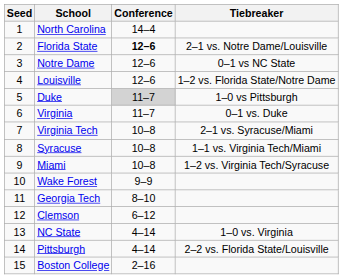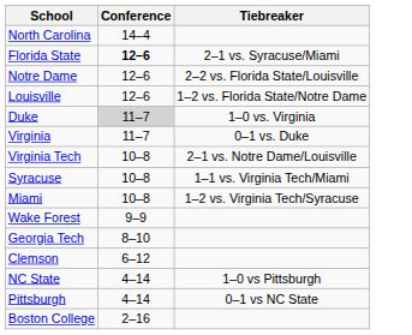- column: Seed | 1 | 2 | 3 | 4 | 5 | 6 | 7 | 8 | 9 | 10 | 11 | 12 | 13 | 14 | 15
Florida State | Tiebreaker: 2–1 vs. Notre Dame/Louisville -> 2–1 vs. Syracuse/Miami
Notre Dame | Tiebreaker: 0–1 vs NC State -> 2–2 vs. Florida State/Louisville
Duke | Tiebreaker: 1–0 vs Pittsburgh -> 1–0 vs. Virginia
Virginia Tech | Tiebreaker: 2–1 vs. Syracuse/Miami -> 2–1 vs. Notre Dame/Louisville
NC State | Tiebreaker: 1–0 vs. Virginia -> 1–0 vs Pittsburgh
Pittsburgh | Tiebreaker: 2–2 vs. Florida State/Louisville -> 0–1 vs NC State
